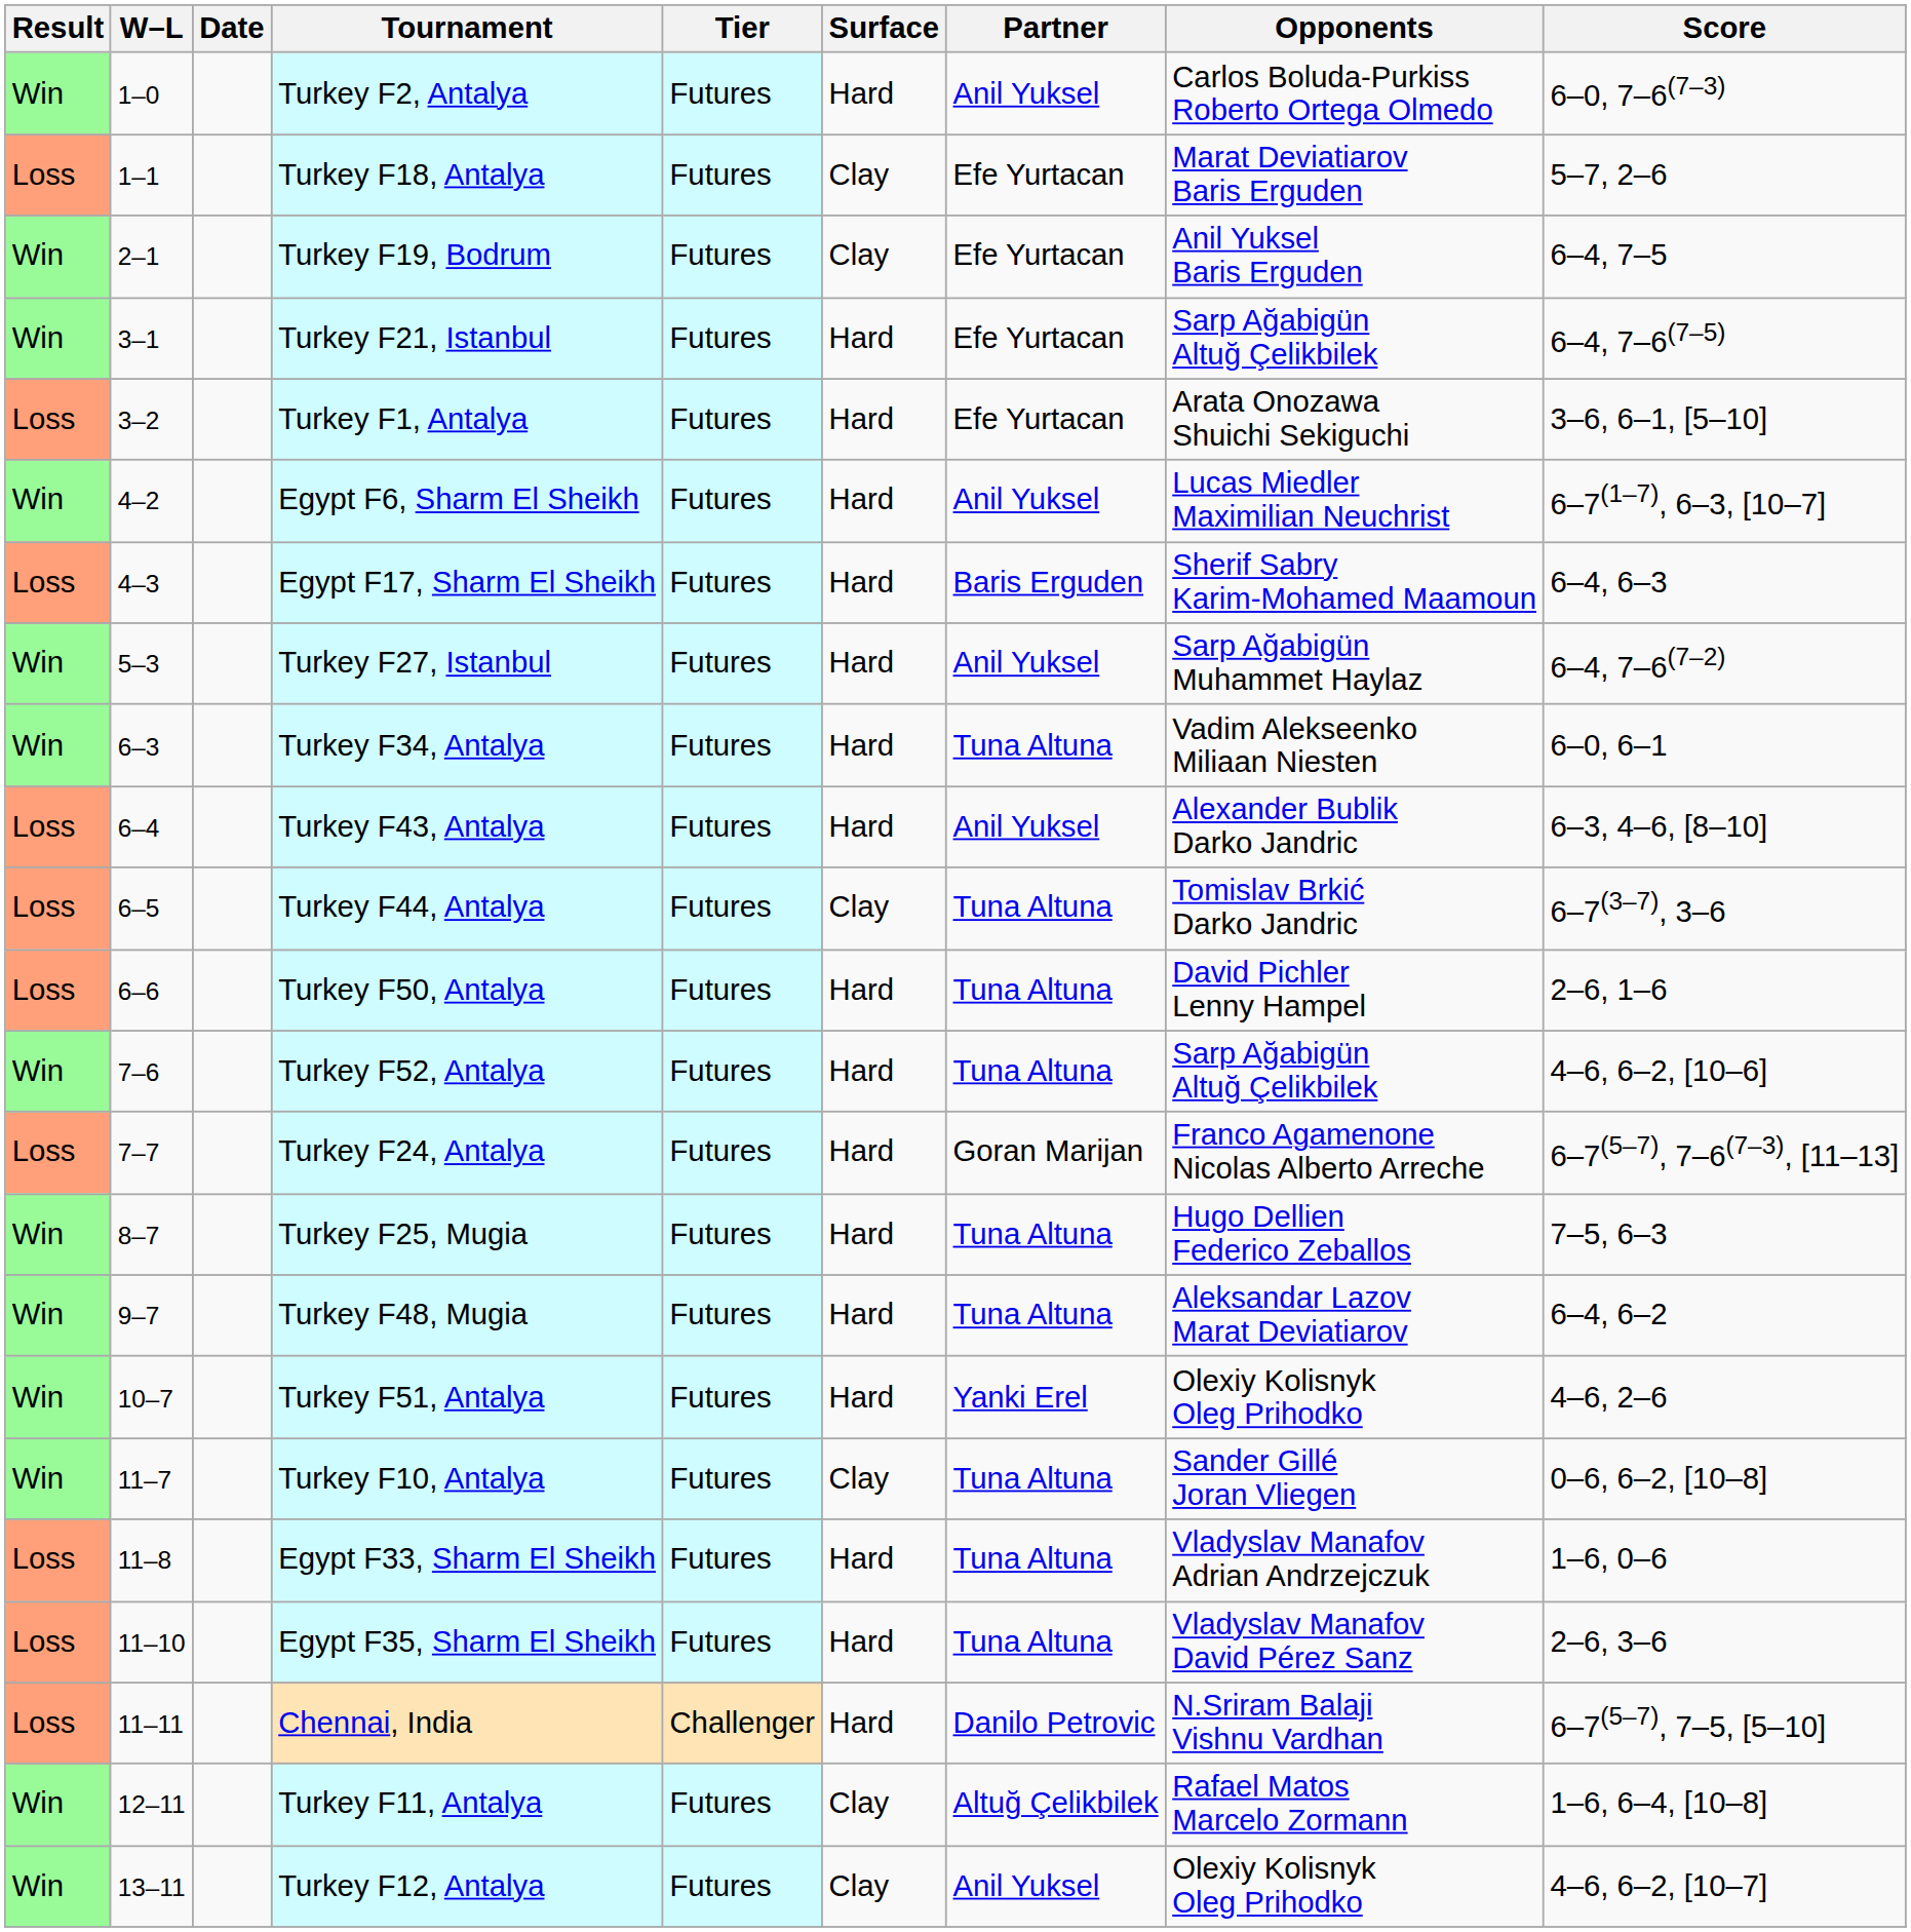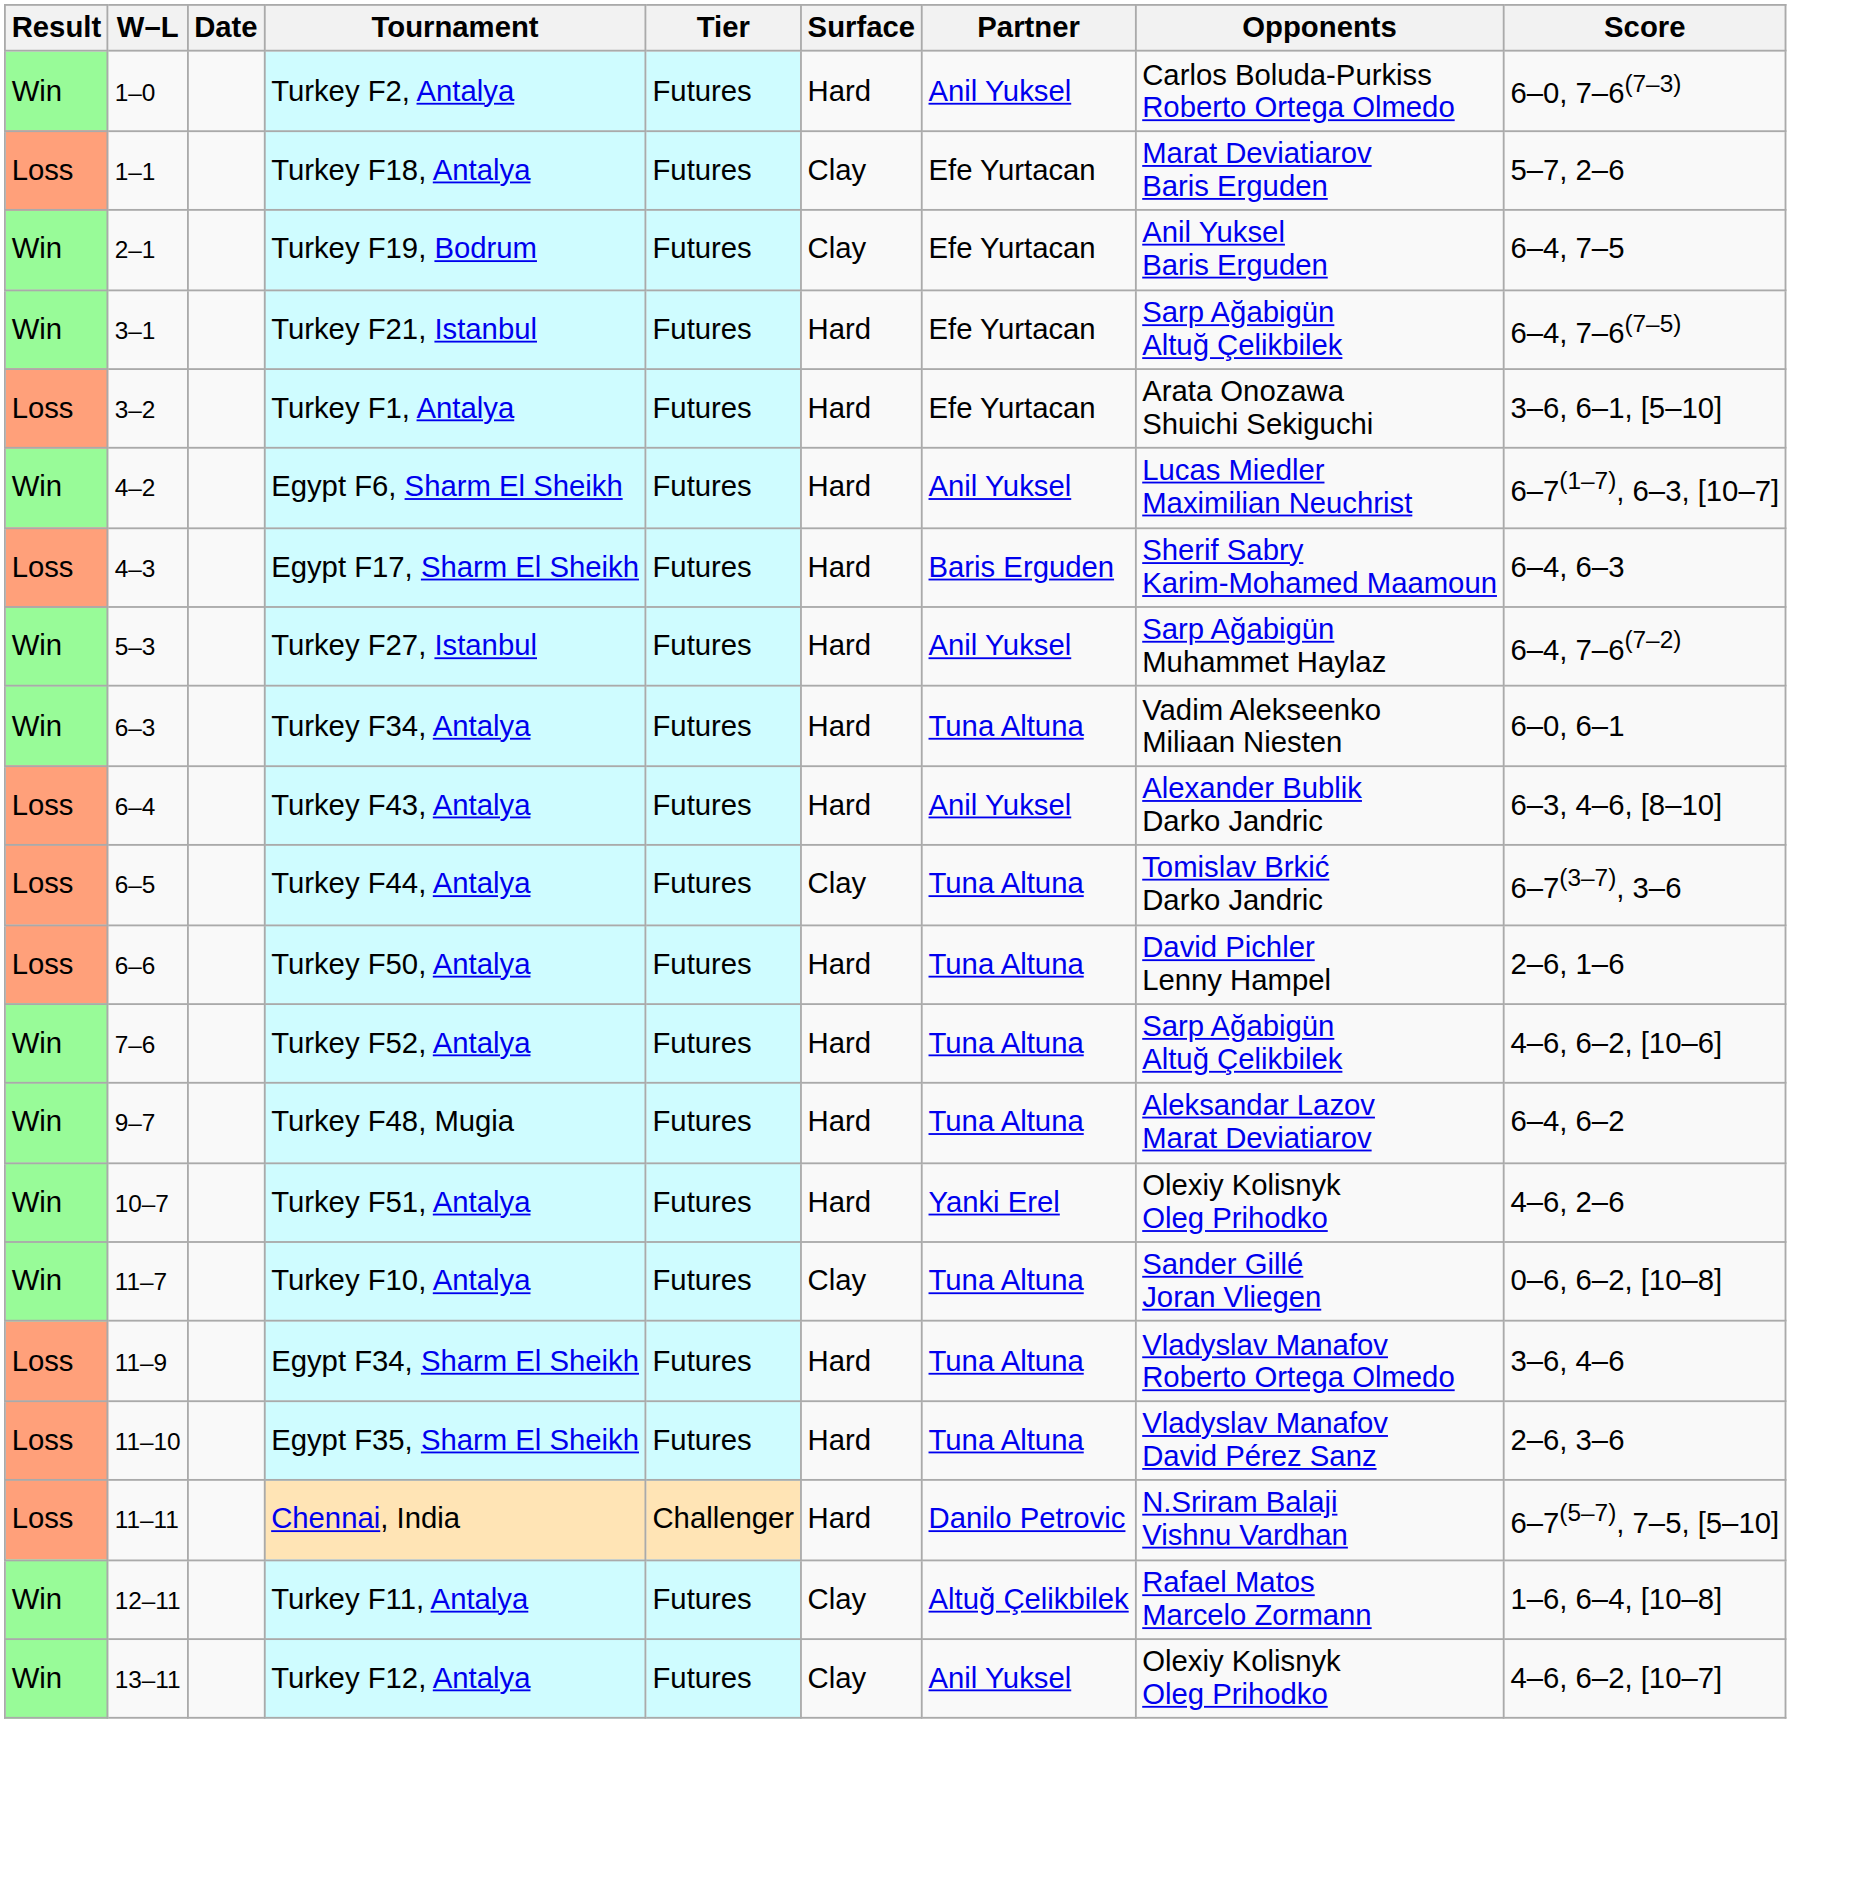- row: Loss | 7–7 | Turkey F24, Antalya | Futures | Hard | Goran Marijan | Franco Agamenone Nicolas Alberto Arreche | 6–7(5–7), 7–6(7–3), [11–13]
- row: Win | 8–7 | Turkey F25, Mugia | Futures | Hard | Tuna Altuna | Hugo Dellien Federico Zeballos | 7–5, 6–3
- row: Loss | 11–8 | Egypt F33, Sharm El Sheikh | Futures | Hard | Tuna Altuna | Vladyslav Manafov Adrian Andrzejczuk | 1–6, 0–6
+ row: Loss | 11–9 | Egypt F34, Sharm El Sheikh | Futures | Hard | Tuna Altuna | Vladyslav Manafov Roberto Ortega Olmedo | 3–6, 4–6
